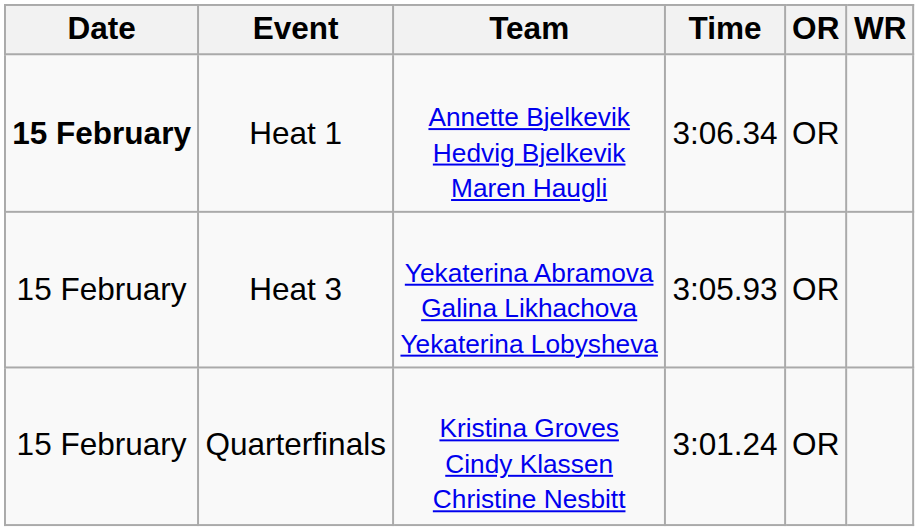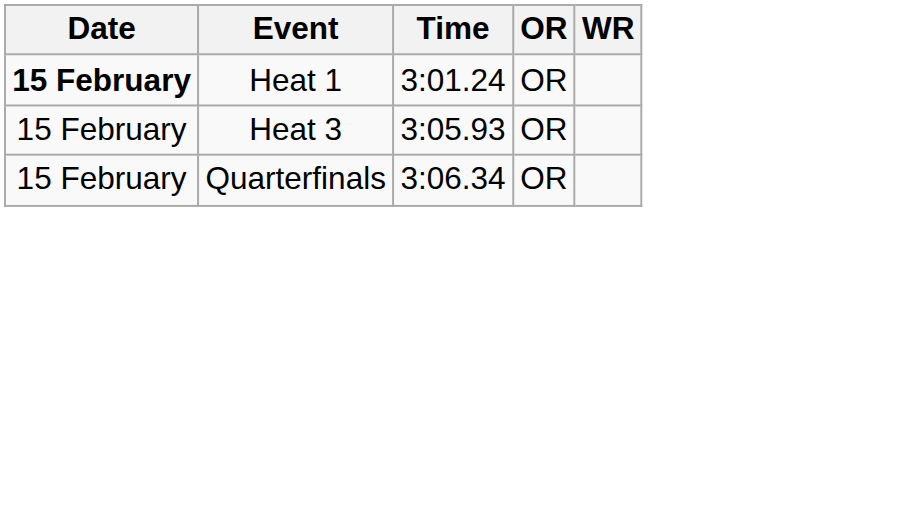- column: Team | Annette Bjelkevik Hedvig Bjelkevik Maren Haugli | Yekaterina Abramova Galina Likhachova Yekaterina Lobysheva | Kristina Groves Cindy Klassen Christine Nesbitt
Heat 1 | Time: 3:06.34 -> 3:01.24
Quarterfinals | Time: 3:01.24 -> 3:06.34
